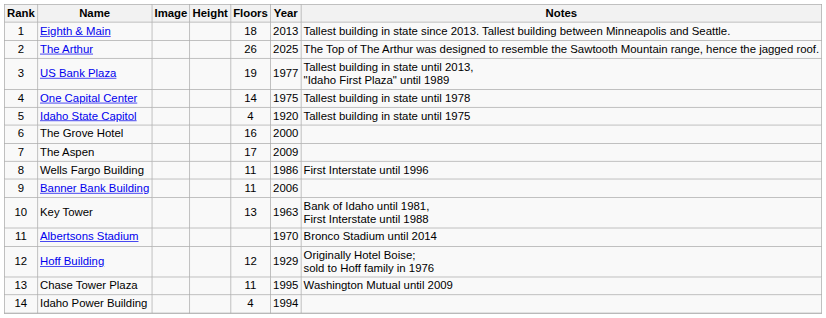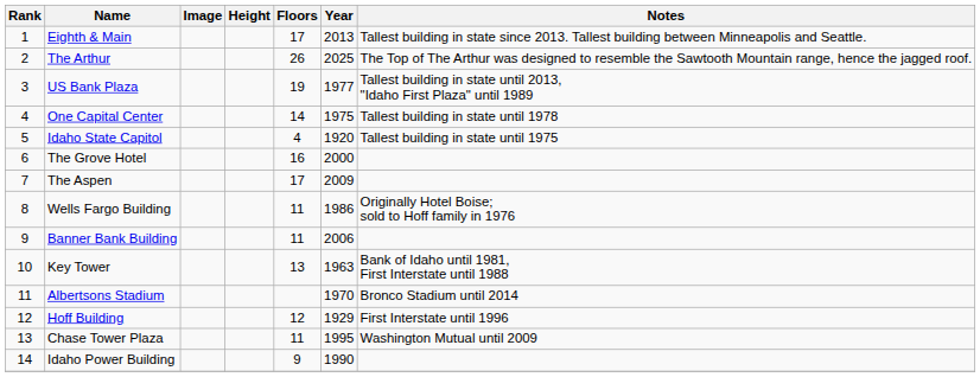Eighth & Main | Floors: 18 -> 17
Wells Fargo Building | Notes: First Interstate until 1996 -> Originally Hotel Boise; sold to Hoff family in 1976
Hoff Building | Notes: Originally Hotel Boise; sold to Hoff family in 1976 -> First Interstate until 1996
Idaho Power Building | Floors: 4 -> 9
Idaho Power Building | Year: 1994 -> 1990
